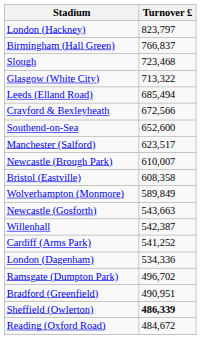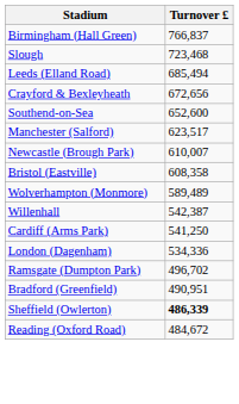- row: London (Hackney) | 823,797
- row: Glasgow (White City) | 713,322
Crayford & Bexleyheath | Turnover £: 672,566 -> 672,656
Wolverhampton (Monmore) | Turnover £: 589,849 -> 589,489
- row: Newcastle (Gosforth) | 543,663
Cardiff (Arms Park) | Turnover £: 541,252 -> 541,250
